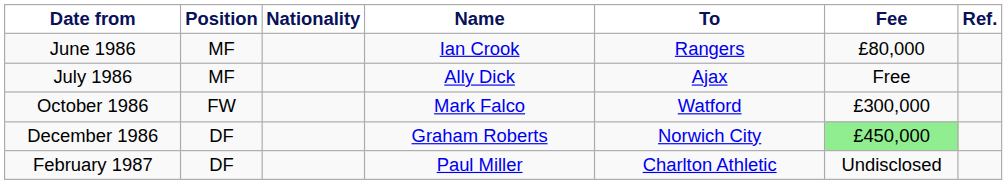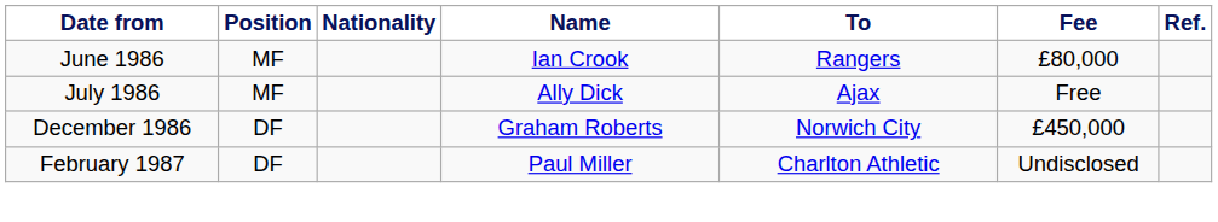- row: October 1986 | FW | Mark Falco | Watford | £300,000
December 1986 | Fee: lightgreen background -> no background
